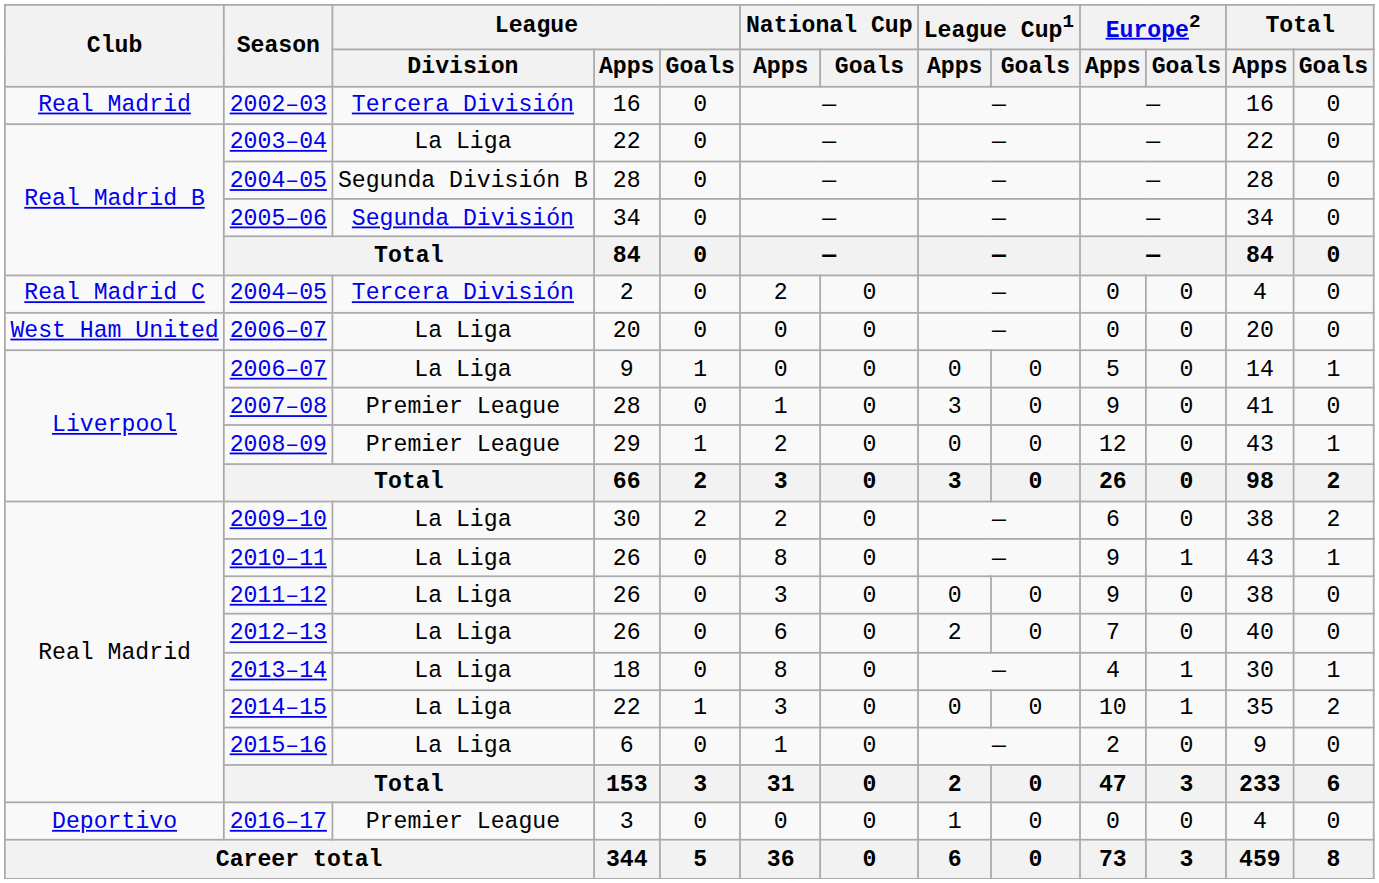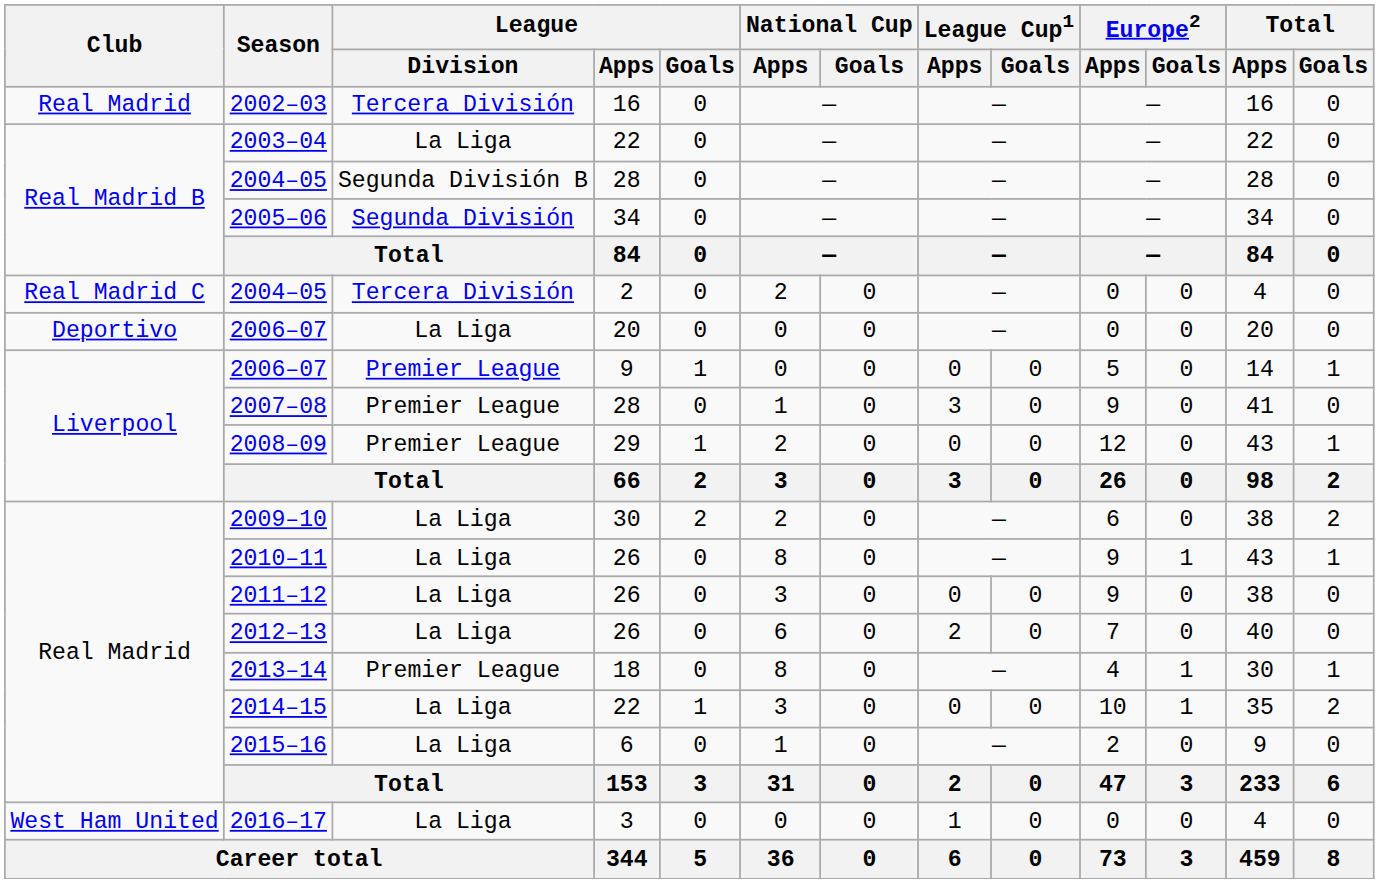2006–07 / 20 | Club: West Ham United -> Deportivo
2006–07 / 9 | League / Division: La Liga -> Premier League
2013–14 | League / Division: La Liga -> Premier League
2016–17 | Club: Deportivo -> West Ham United
2016–17 | League / Division: Premier League -> La Liga
